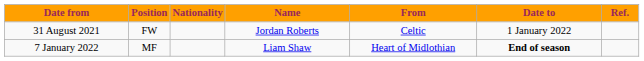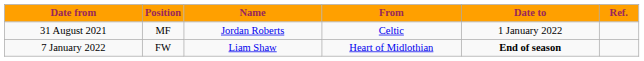- column: Nationality
31 August 2021 | Position: FW -> MF
7 January 2022 | Position: MF -> FW
